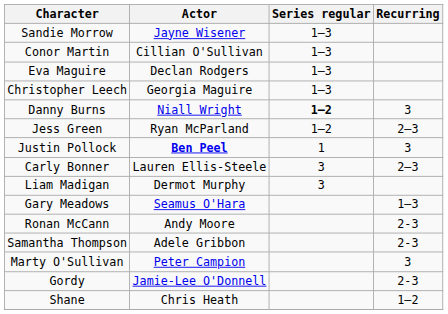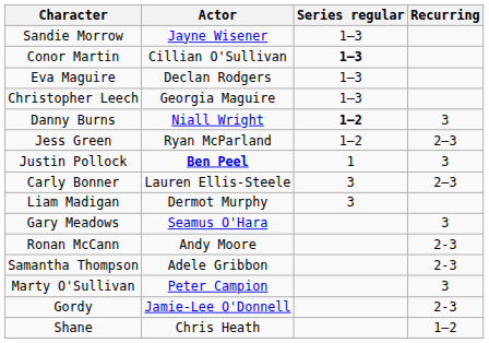Conor Martin | Series regular: normal -> bold
Gary Meadows | Recurring: 1–3 -> 3
